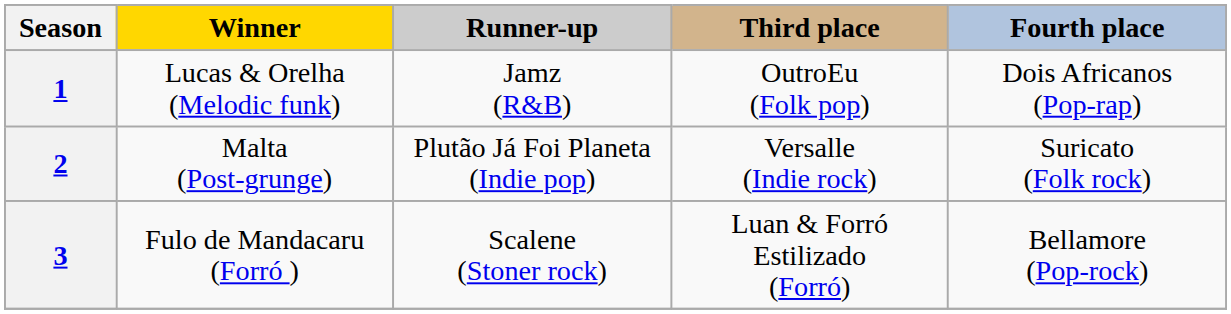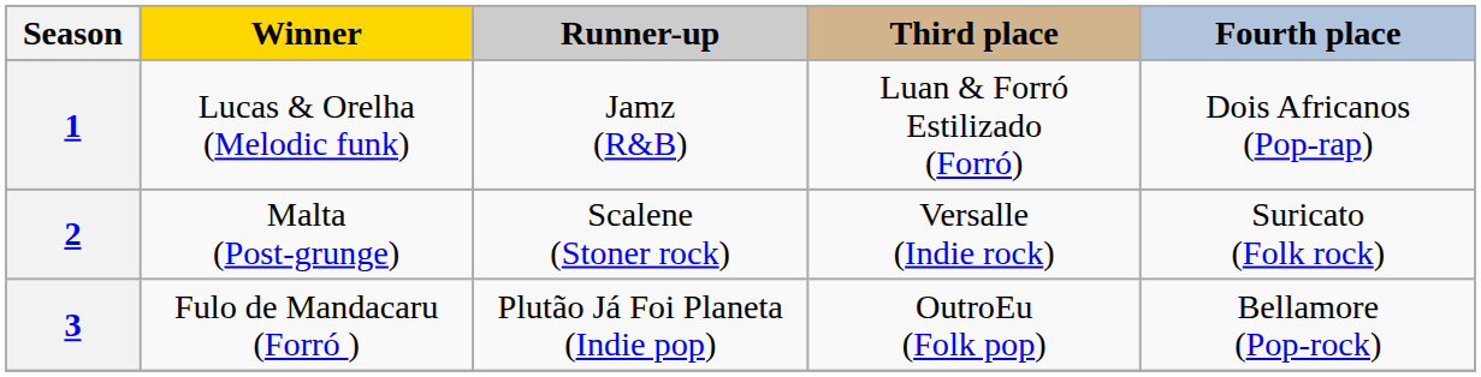1 | Third place: OutroEu (Folk pop) -> Luan & Forró Estilizado (Forró)
2 | Runner-up: Plutão Já Foi Planeta (Indie pop) -> Scalene (Stoner rock)
3 | Runner-up: Scalene (Stoner rock) -> Plutão Já Foi Planeta (Indie pop)
3 | Third place: Luan & Forró Estilizado (Forró) -> OutroEu (Folk pop)
